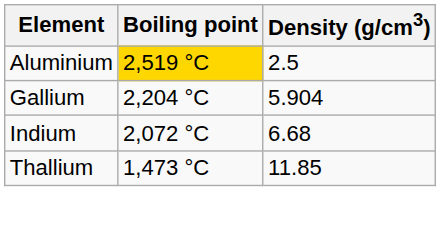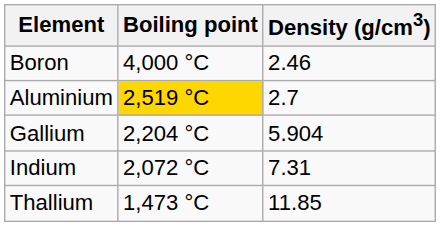+ row: Boron | 4,000 °C | 2.46
Aluminium | Density (g/cm3): 2.5 -> 2.7
Indium | Density (g/cm3): 6.68 -> 7.31
